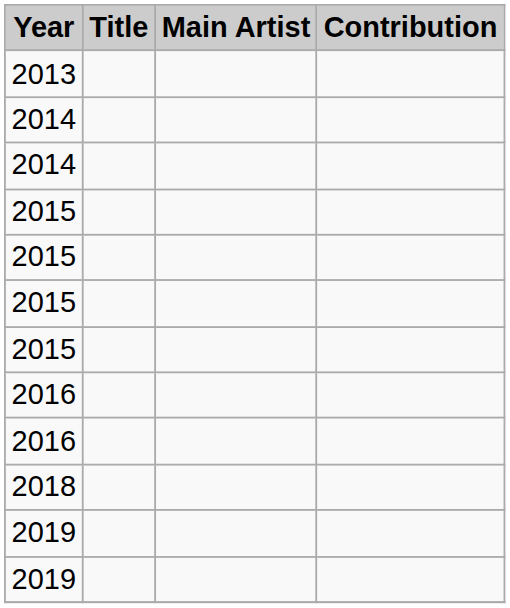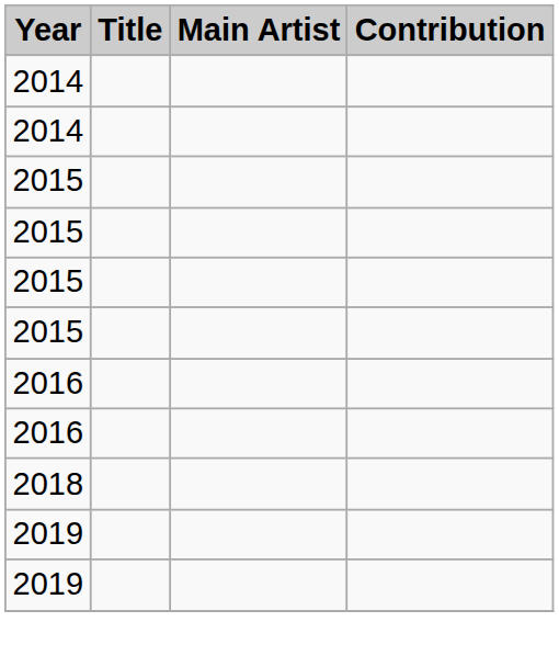- row: 2013
